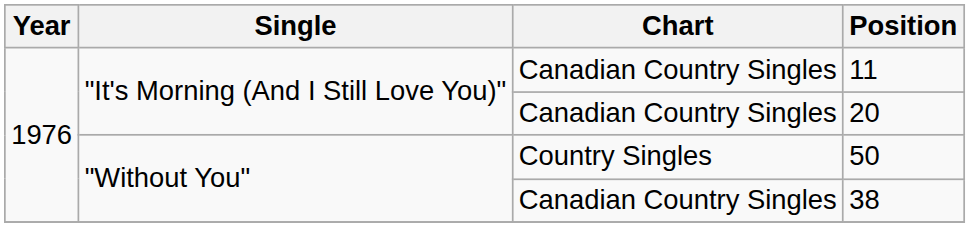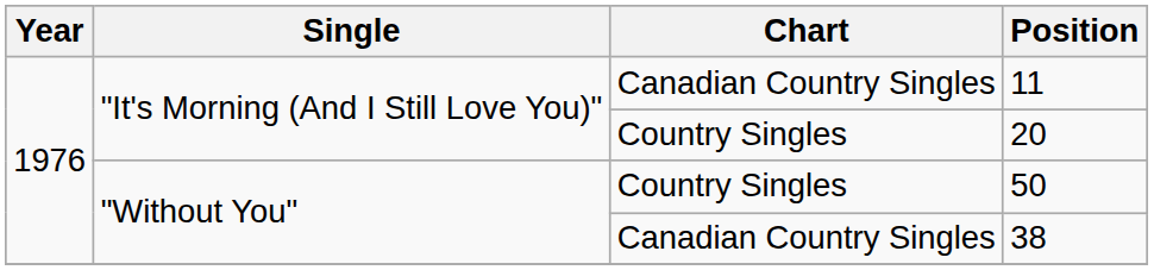20 | Chart: Canadian Country Singles -> Country Singles
